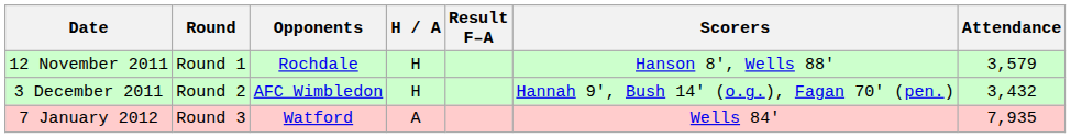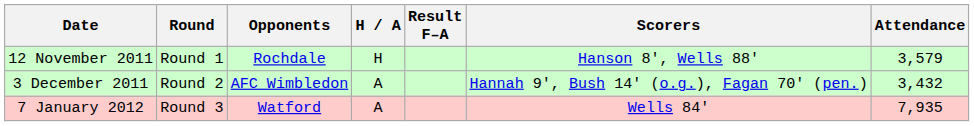3 December 2011 | H / A: H -> A
